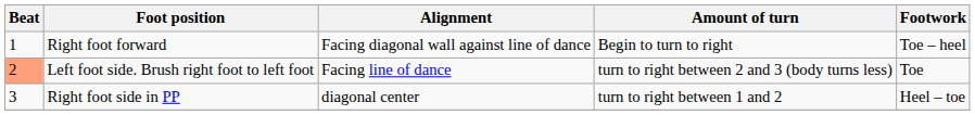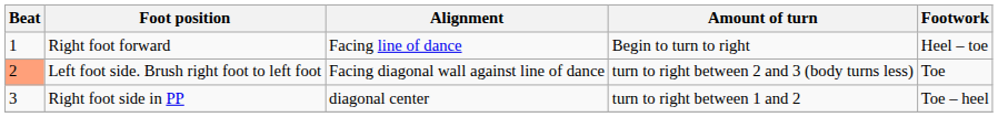Right foot forward | Alignment: Facing diagonal wall against line of dance -> Facing line of dance
Right foot forward | Footwork: Toe – heel -> Heel – toe
Left foot side. Brush right foot to left foot | Alignment: Facing line of dance -> Facing diagonal wall against line of dance
Right foot side in PP | Footwork: Heel – toe -> Toe – heel
